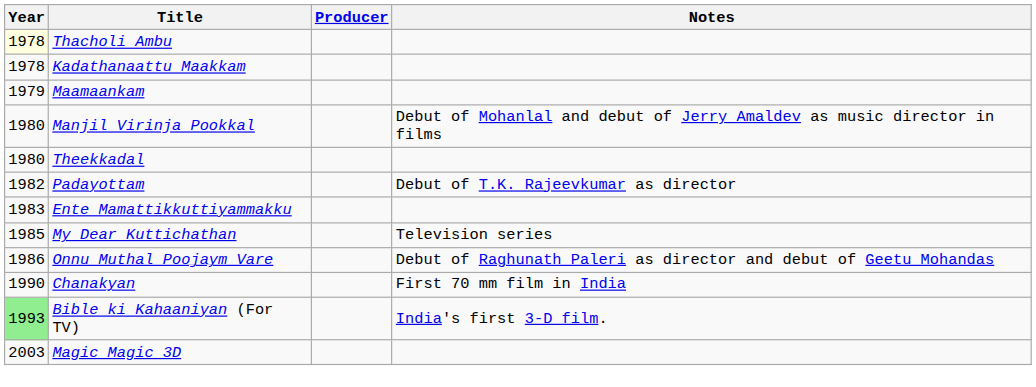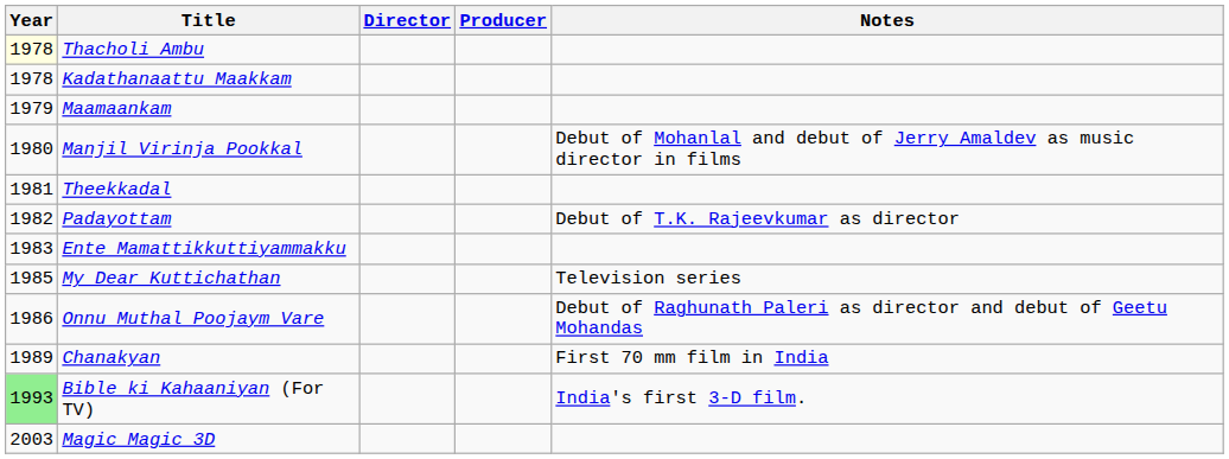+ column: Director
Theekkadal | Year: 1980 -> 1981
Chanakyan | Year: 1990 -> 1989
